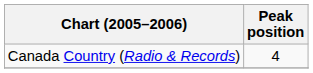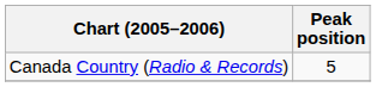Canada Country (Radio & Records) | Peak position: 4 -> 5
